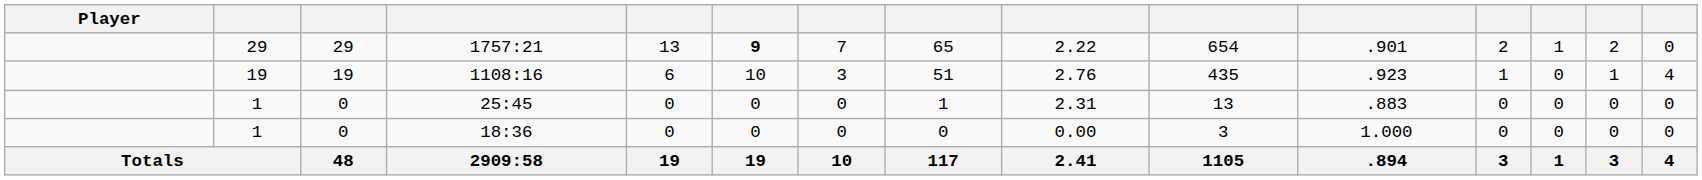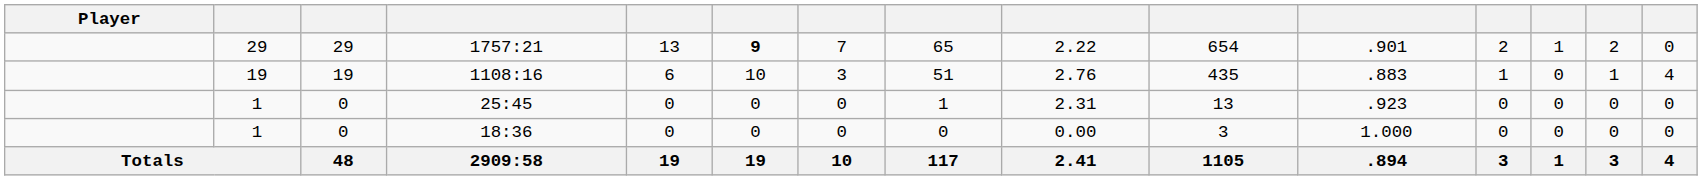1108:16 | column 11: .923 -> .883
25:45 | column 11: .883 -> .923
